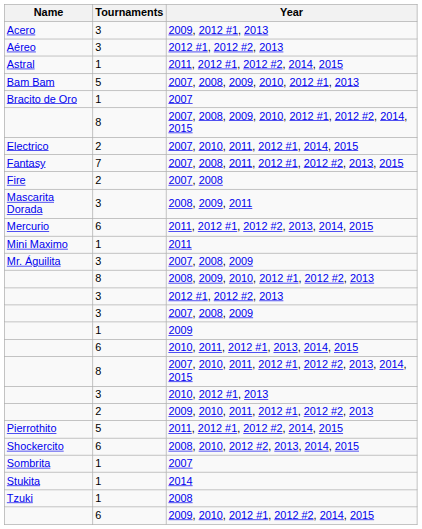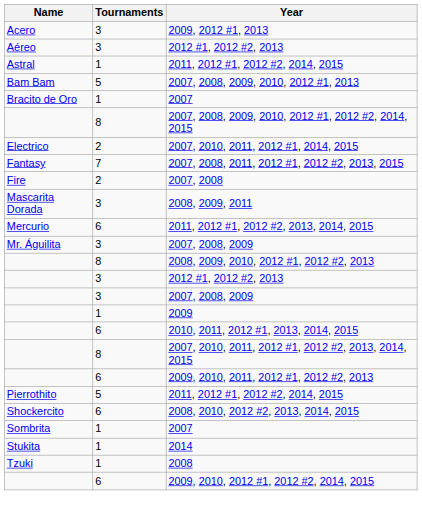- row: Mini Maximo | 1 | 2011
- row: 3 | 2010, 2012 #1, 2013
2009, 2010, 2011, 2012 #1, 2012 #2, 2013 | Tournaments: 2 -> 6
